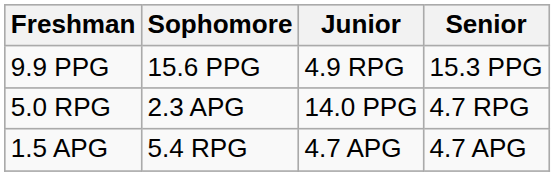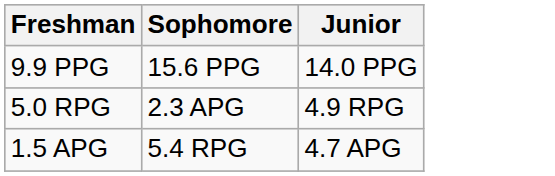- column: Senior | 15.3 PPG | 4.7 RPG | 4.7 APG
9.9 PPG | Junior: 4.9 RPG -> 14.0 PPG
5.0 RPG | Junior: 14.0 PPG -> 4.9 RPG
